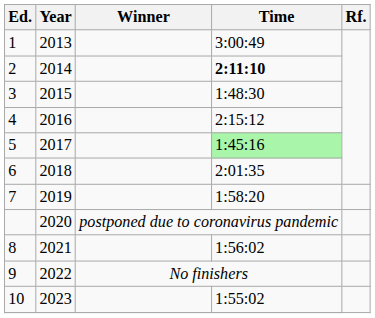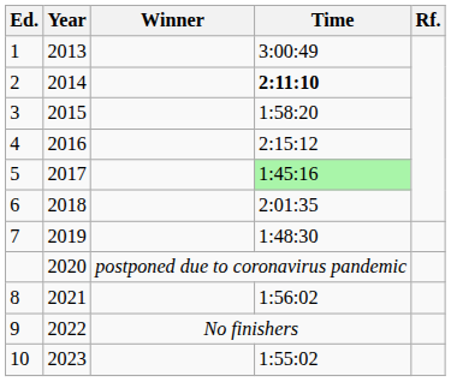3 | Time: 1:48:30 -> 1:58:20
7 | Time: 1:58:20 -> 1:48:30
